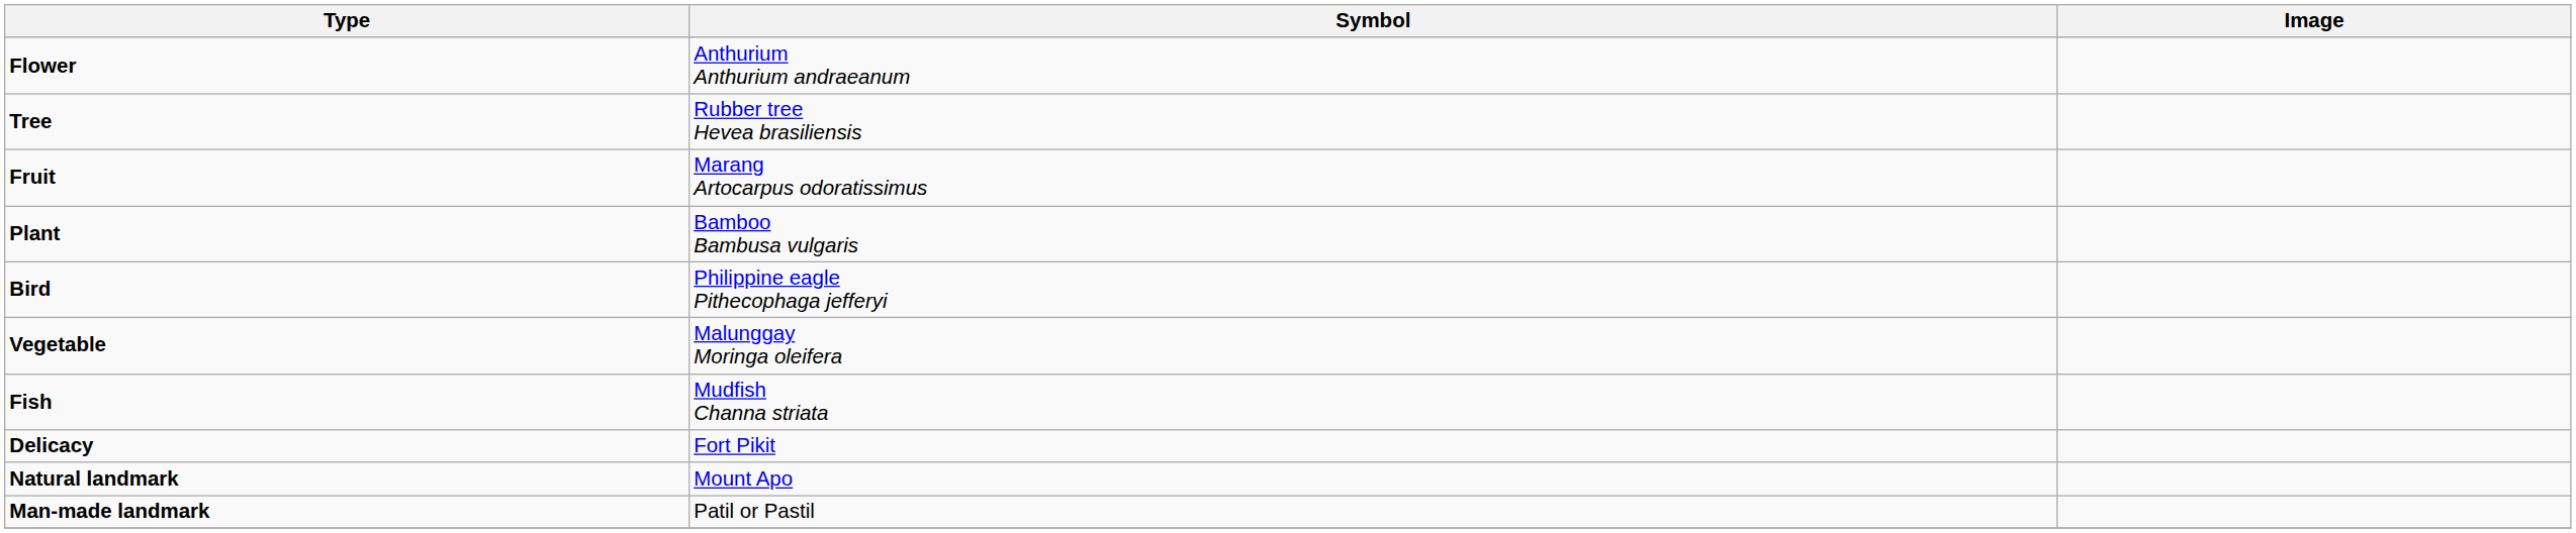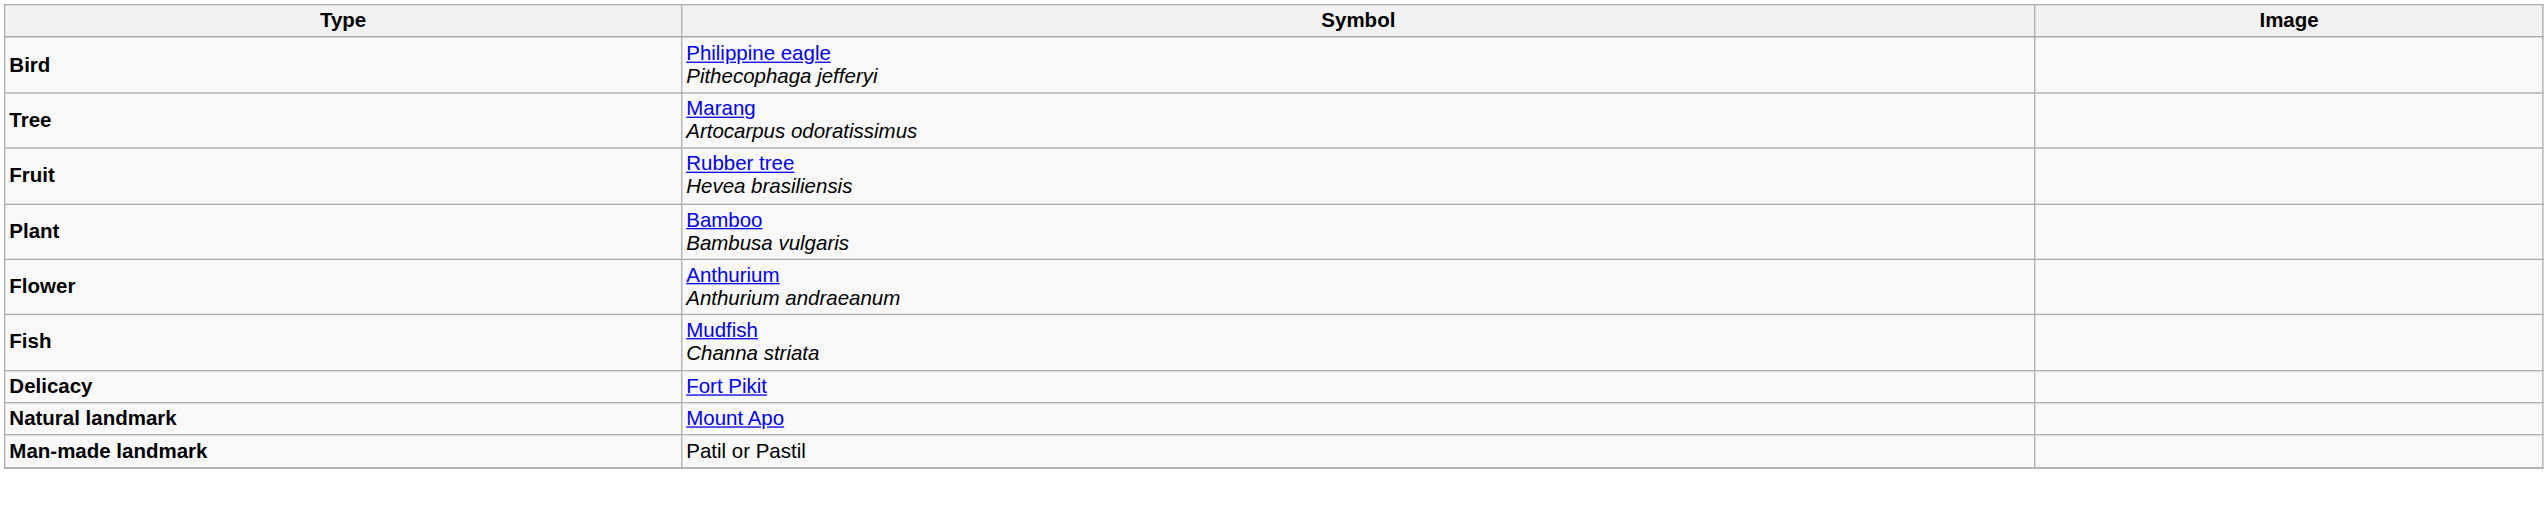rows swapped: Bird <-> Flower
Tree | Symbol: Rubber tree Hevea brasiliensis -> Marang Artocarpus odoratissimus
Fruit | Symbol: Marang Artocarpus odoratissimus -> Rubber tree Hevea brasiliensis
- row: Vegetable | Malunggay Moringa oleifera
